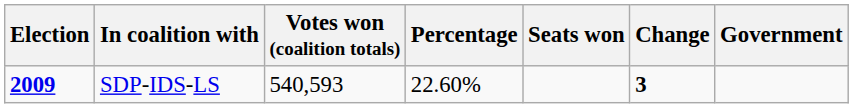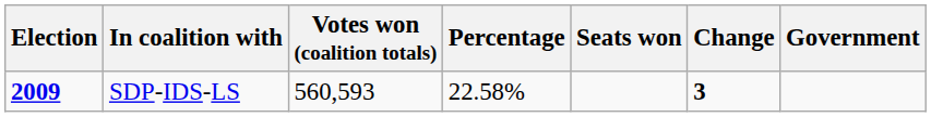SDP-IDS-LS | Votes won (coalition totals): 540,593 -> 560,593
SDP-IDS-LS | Percentage: 22.60% -> 22.58%
